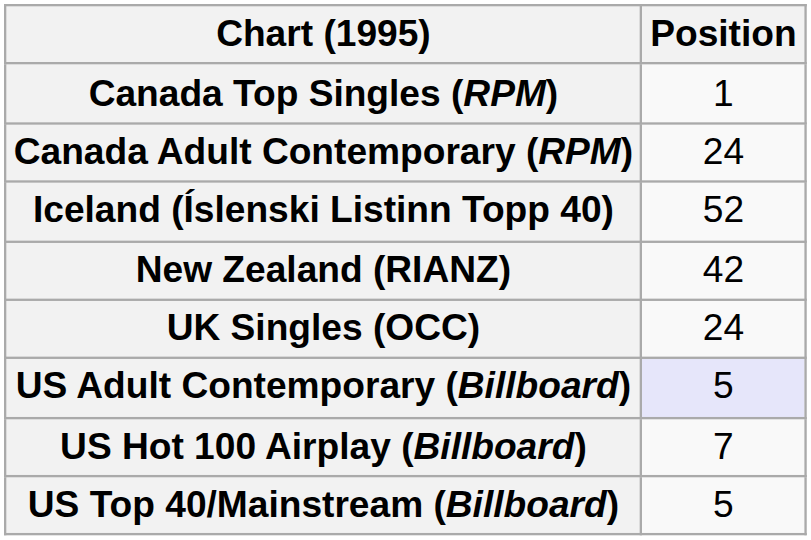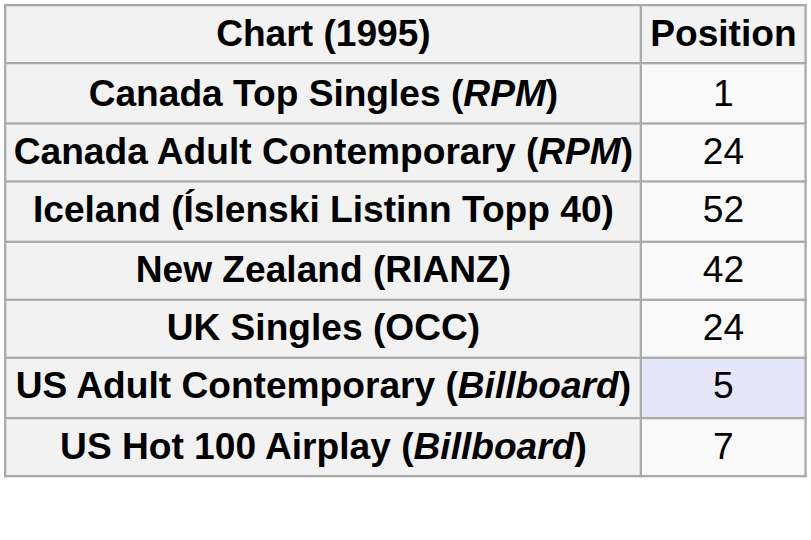- row: US Top 40/Mainstream (Billboard) | 5
